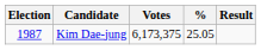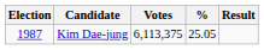Kim Dae-jung | Votes: 6,173,375 -> 6,113,375
